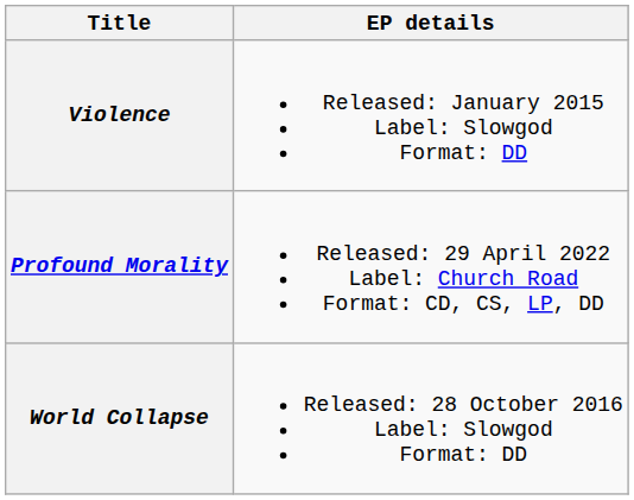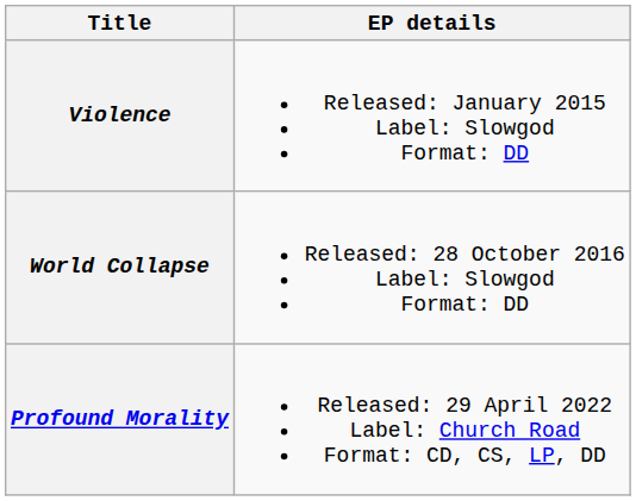rows swapped: World Collapse <-> Profound Morality
